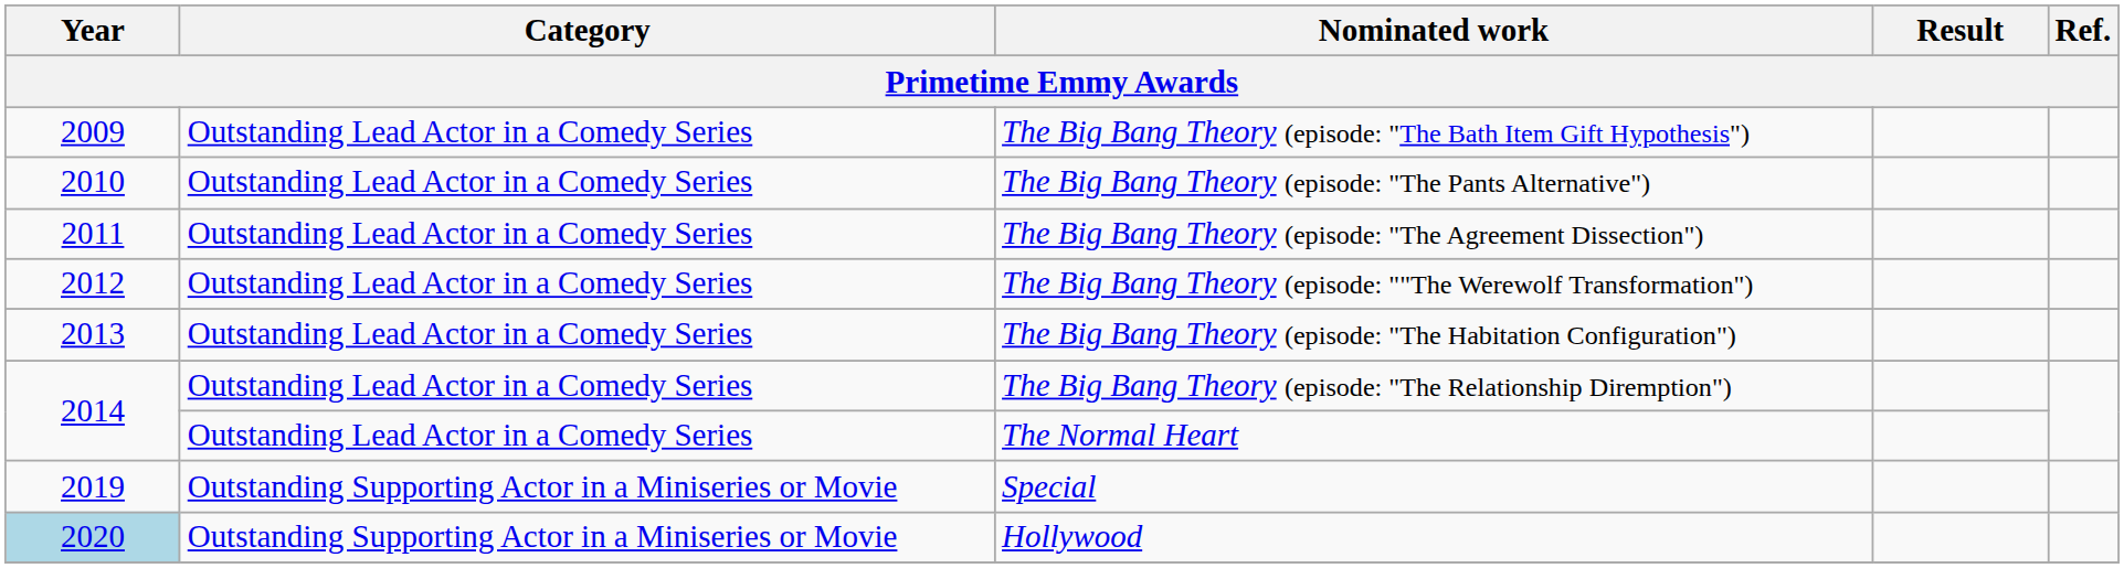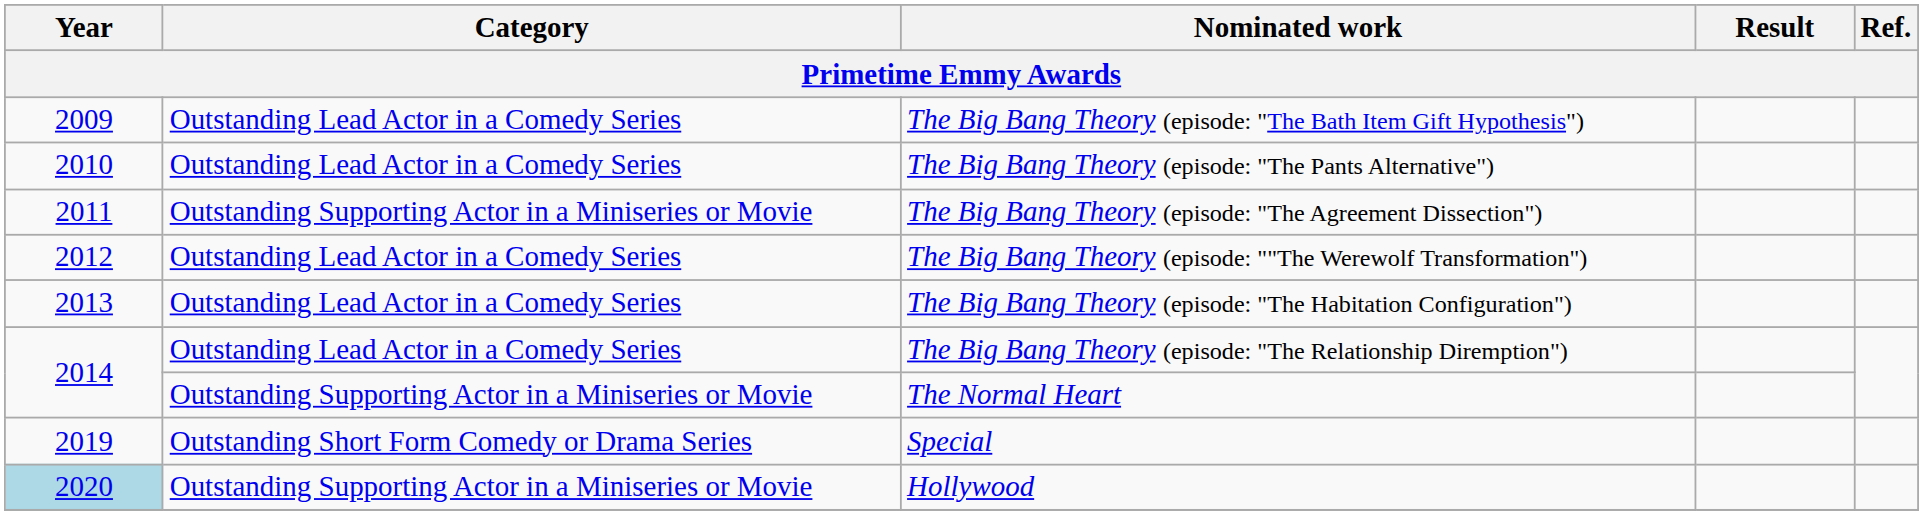The Big Bang Theory (episode: "The Agreement Dissection") | Category: Outstanding Lead Actor in a Comedy Series -> Outstanding Supporting Actor in a Miniseries or Movie
The Normal Heart | Category: Outstanding Lead Actor in a Comedy Series -> Outstanding Supporting Actor in a Miniseries or Movie
Special | Category: Outstanding Supporting Actor in a Miniseries or Movie -> Outstanding Short Form Comedy or Drama Series
